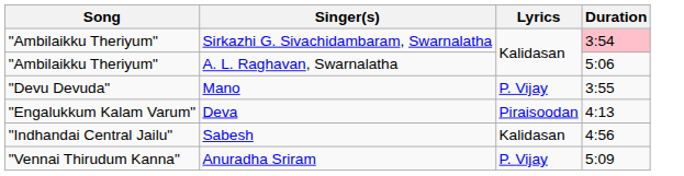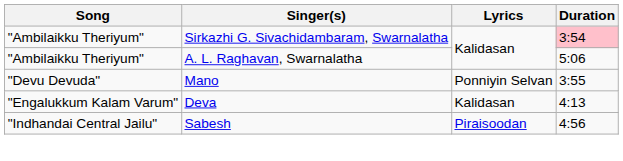Mano | Lyrics: P. Vijay -> Ponniyin Selvan
Deva | Lyrics: Piraisoodan -> Kalidasan
Sabesh | Lyrics: Kalidasan -> Piraisoodan
- row: "Vennai Thirudum Kanna" | Anuradha Sriram | P. Vijay | 5:09
